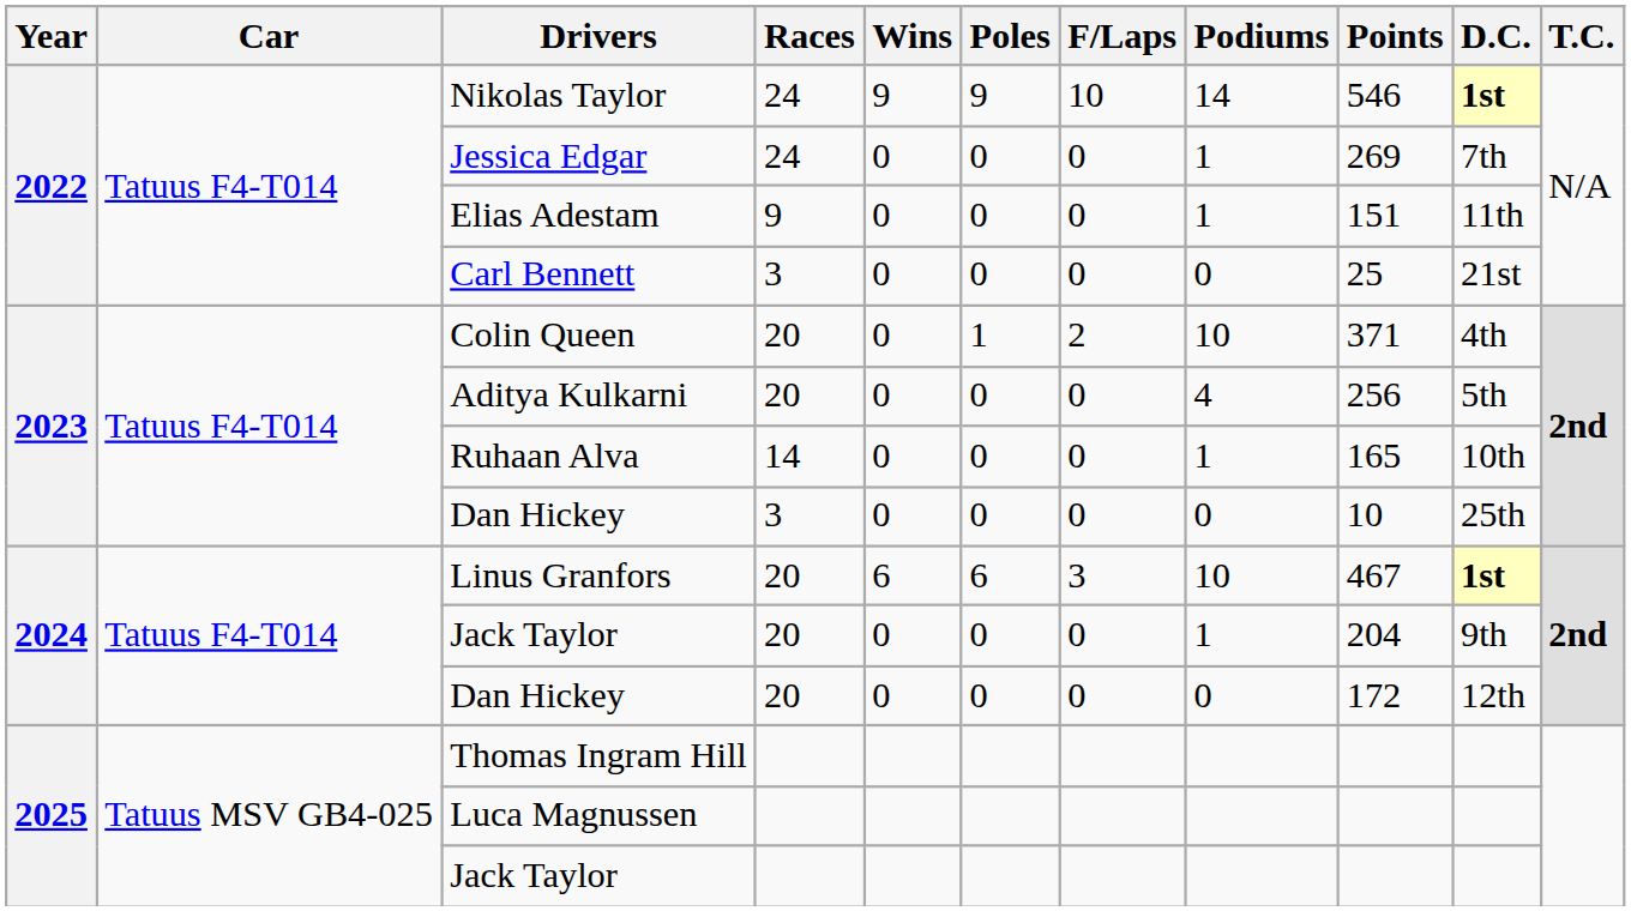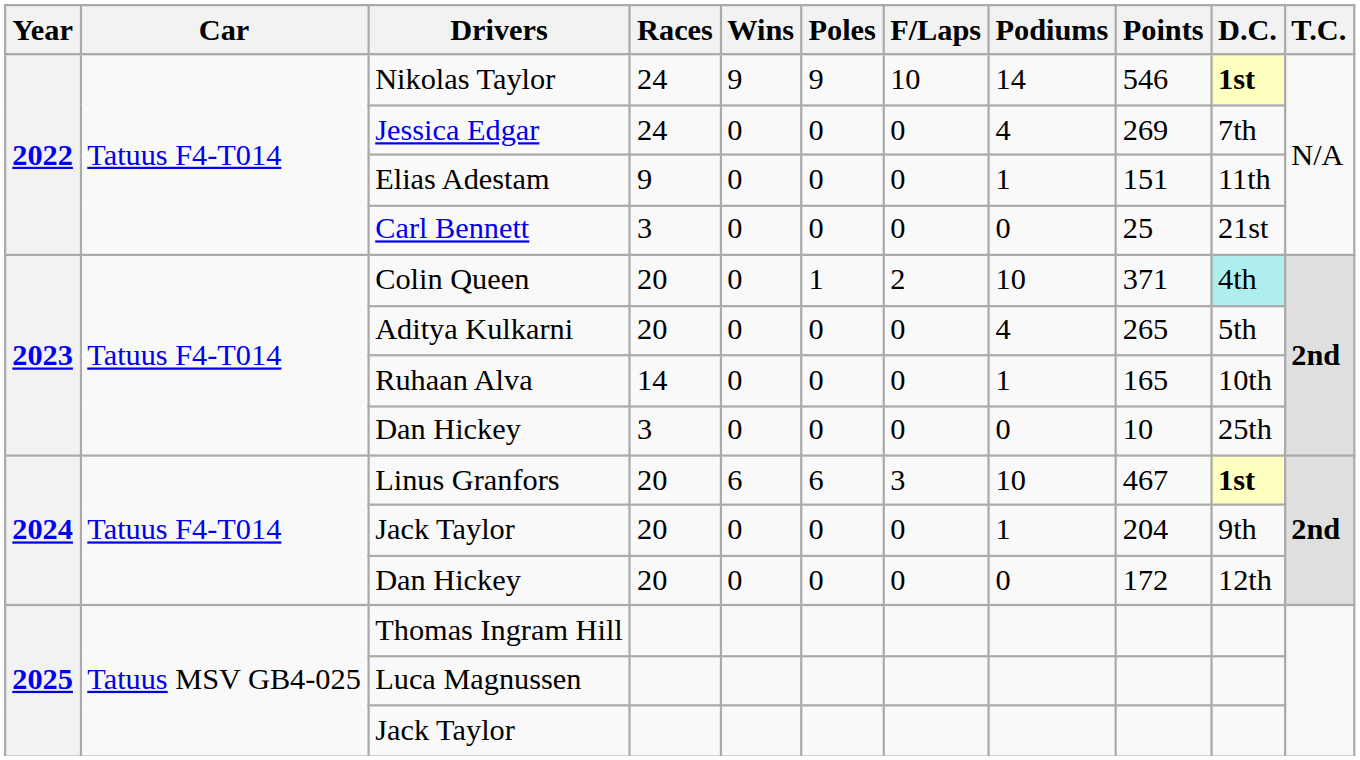Jessica Edgar | Podiums: 1 -> 4
Colin Queen | D.C.: no background -> paleturquoise background
Aditya Kulkarni | Points: 256 -> 265
